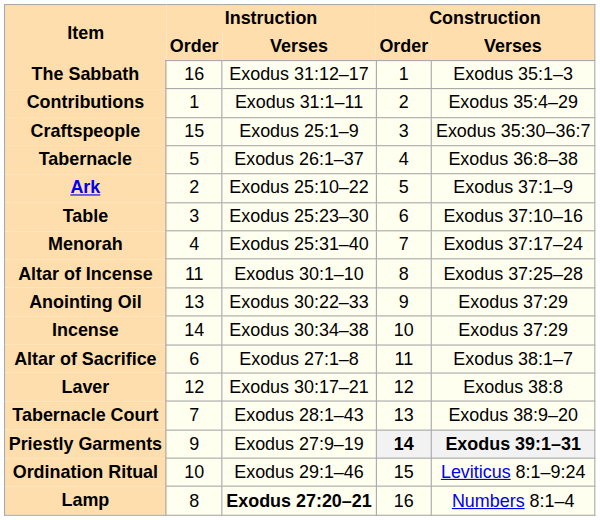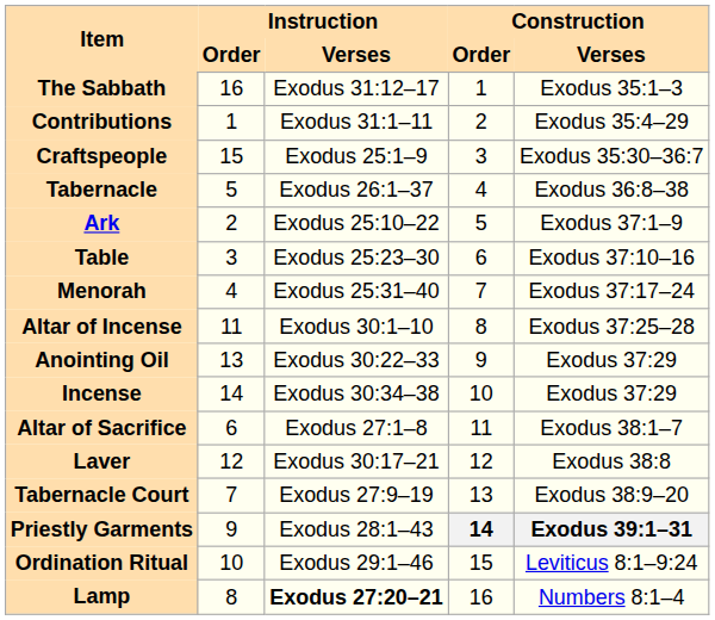Tabernacle Court | Instruction / Verses: Exodus 28:1–43 -> Exodus 27:9–19
Priestly Garments | Instruction / Verses: Exodus 27:9–19 -> Exodus 28:1–43
